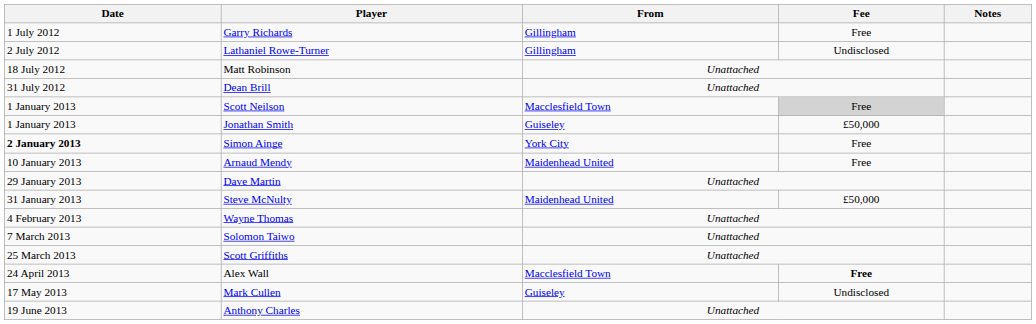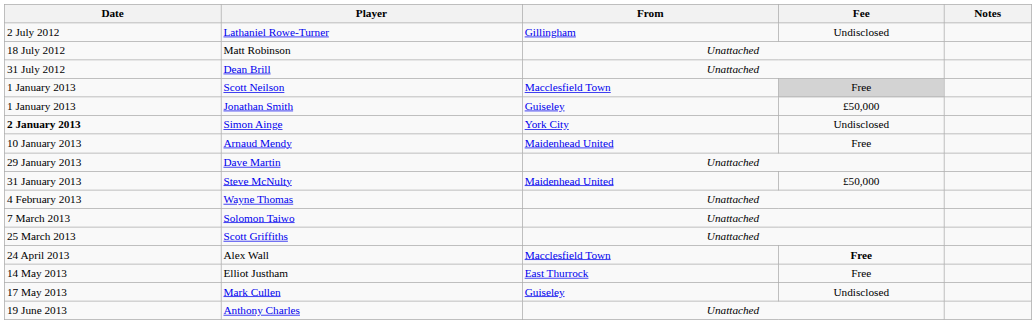- row: 1 July 2012 | Garry Richards | Gillingham | Free
Simon Ainge | Fee: Free -> Undisclosed
+ row: 14 May 2013 | Elliot Justham | East Thurrock | Free
